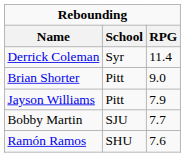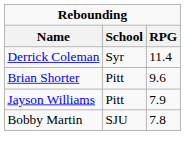Brian Shorter | RPG: 9.0 -> 9.6
Bobby Martin | RPG: 7.7 -> 7.8
- row: Ramón Ramos | SHU | 7.6
